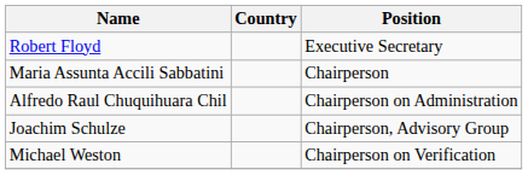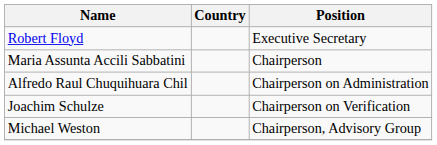Joachim Schulze | Position: Chairperson, Advisory Group -> Chairperson on Verification
Michael Weston | Position: Chairperson on Verification -> Chairperson, Advisory Group
